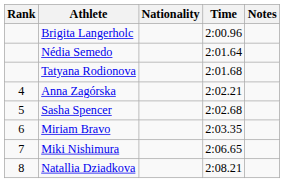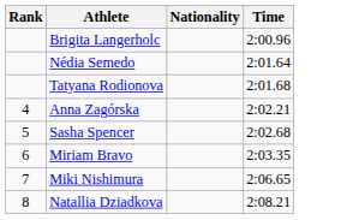- column: Notes
